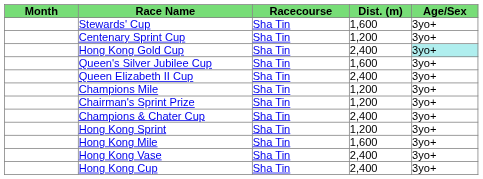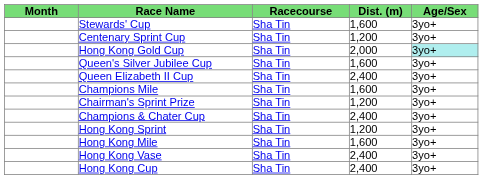Hong Kong Gold Cup | Dist. (m): 2,400 -> 2,000
Champions Mile | Dist. (m): 1,200 -> 1,600
